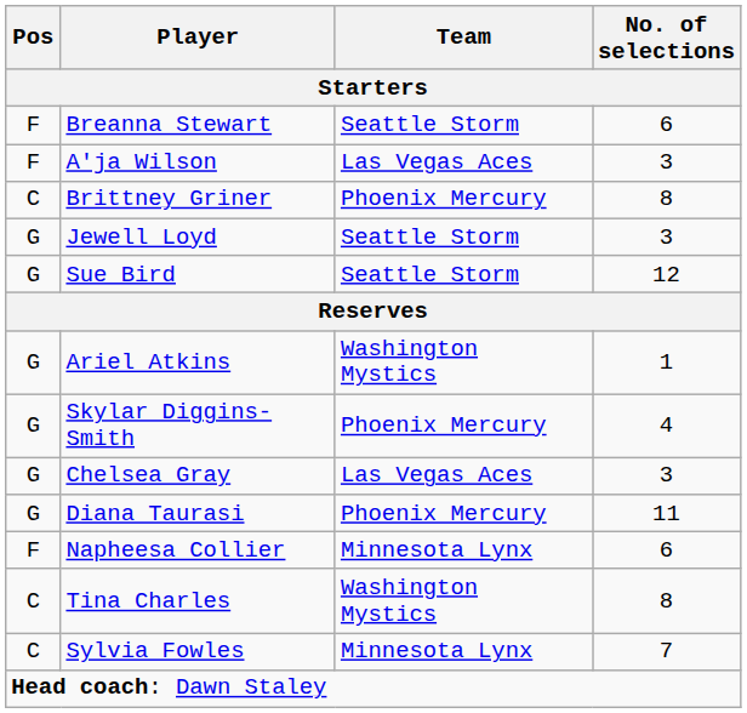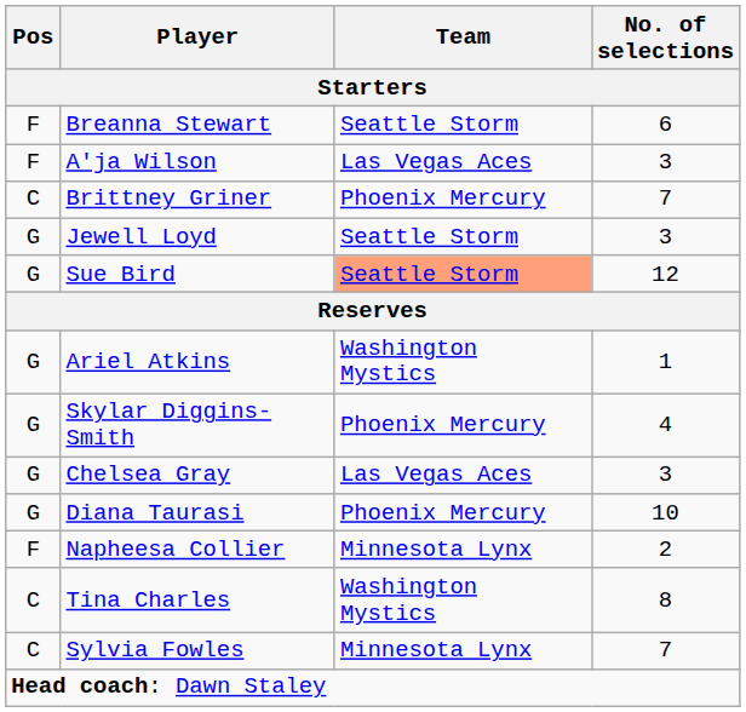Brittney Griner | No. of selections: 8 -> 7
Sue Bird | Team: no background -> lightsalmon background
Diana Taurasi | No. of selections: 11 -> 10
Napheesa Collier | No. of selections: 6 -> 2
